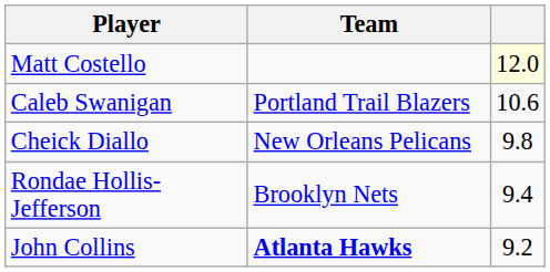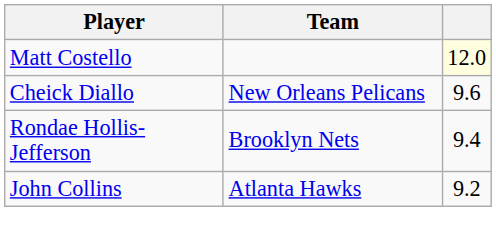- row: Caleb Swanigan | Portland Trail Blazers | 10.6
Cheick Diallo | column 3: 9.8 -> 9.6
John Collins | Team: bold -> normal
